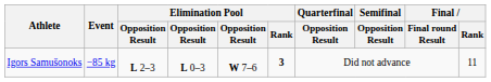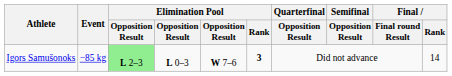Igors Samušonoks | column 3: no background -> lightgreen background
Igors Samušonoks | Final / Rank: 11 -> 14
